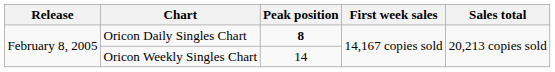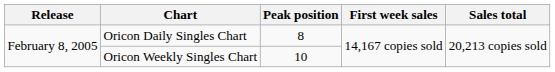Oricon Daily Singles Chart | Peak position: bold -> normal
Oricon Weekly Singles Chart | Peak position: 14 -> 10
